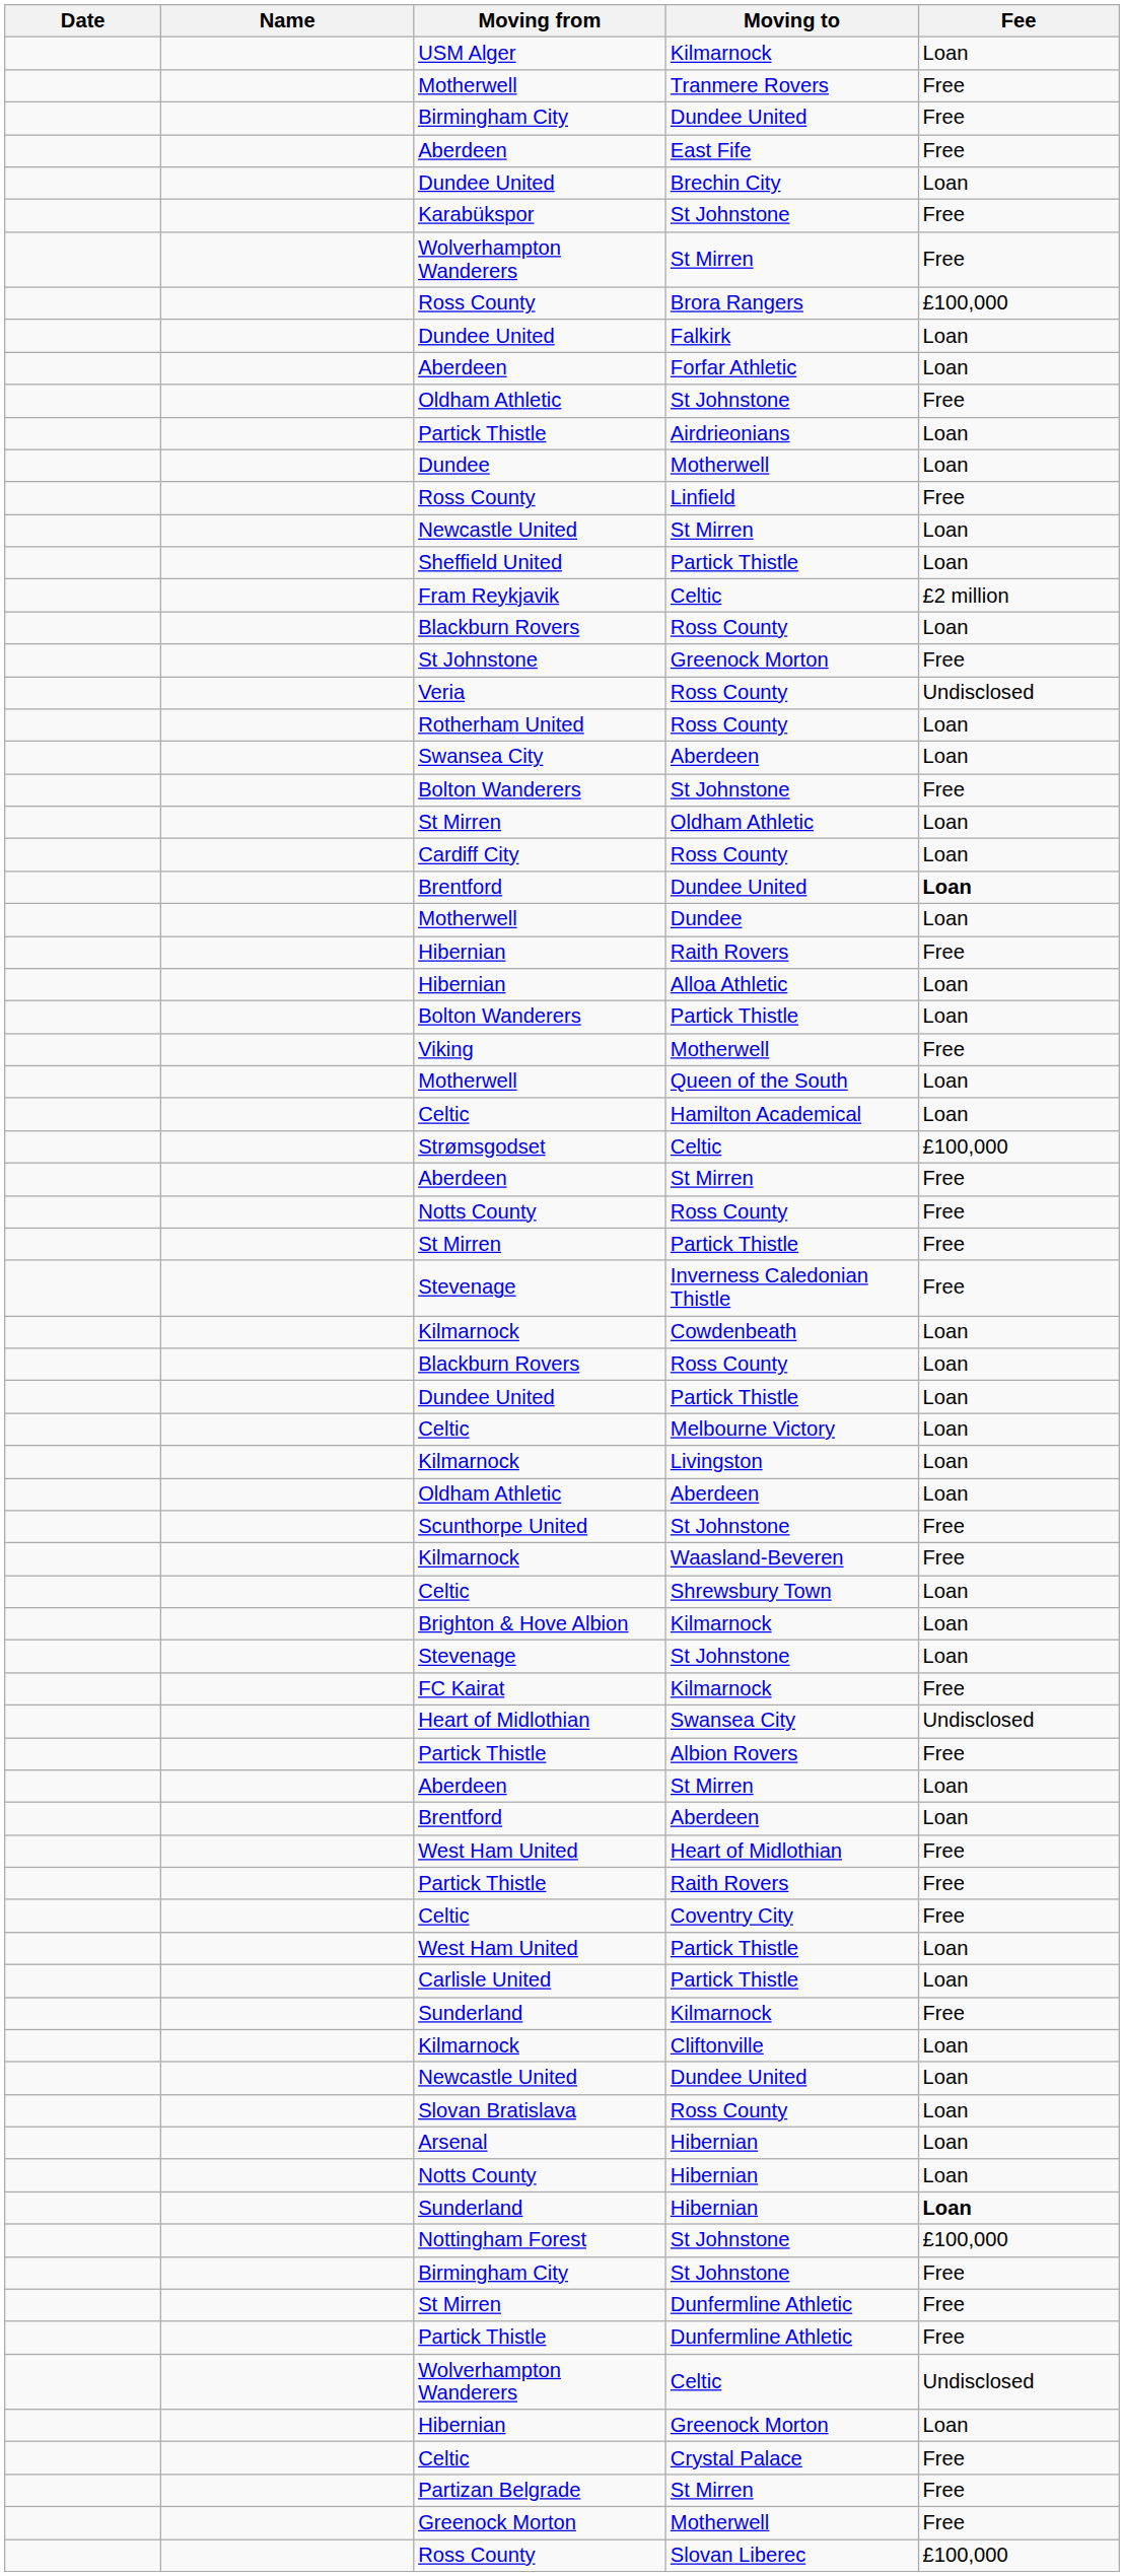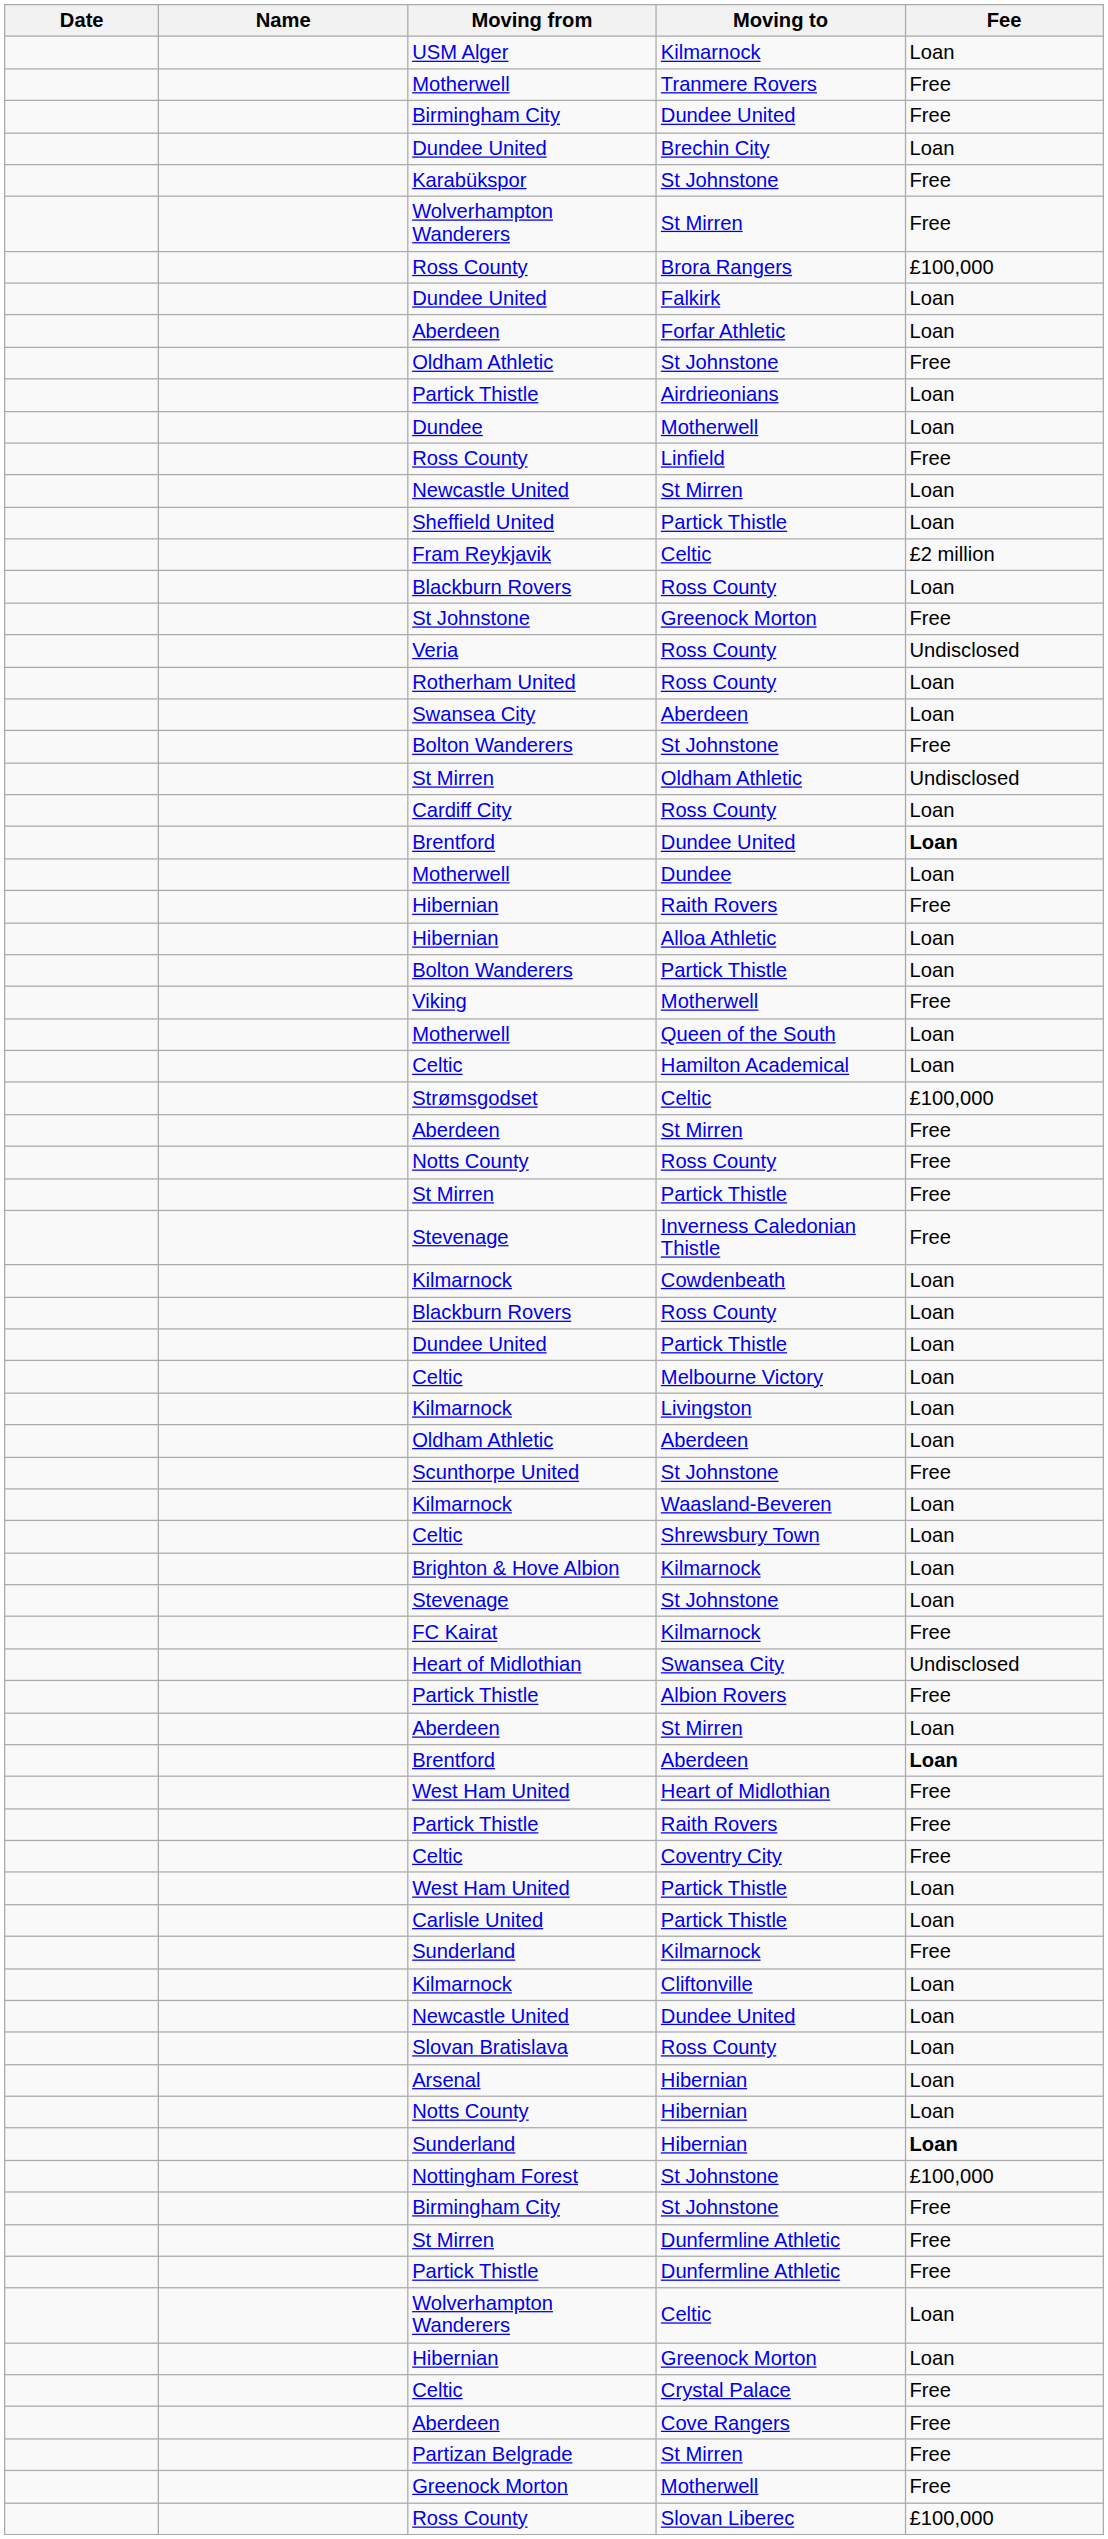- row: Aberdeen | East Fife | Free
St Mirren / Oldham Athletic | Fee: Loan -> Undisclosed
Kilmarnock / Waasland-Beveren | Fee: Free -> Loan
Brentford / Aberdeen | Fee: normal -> bold
Wolverhampton Wanderers / Celtic | Fee: Undisclosed -> Loan
+ row: Aberdeen | Cove Rangers | Free
